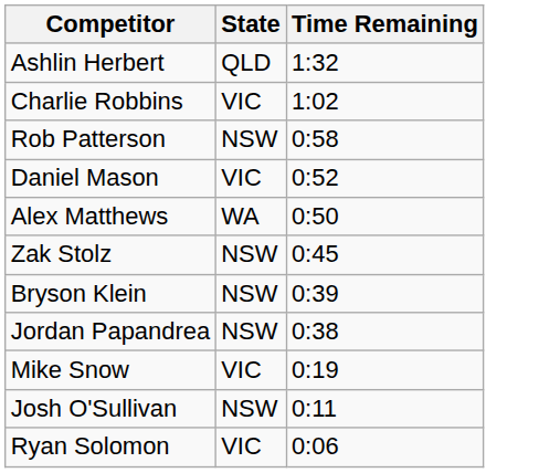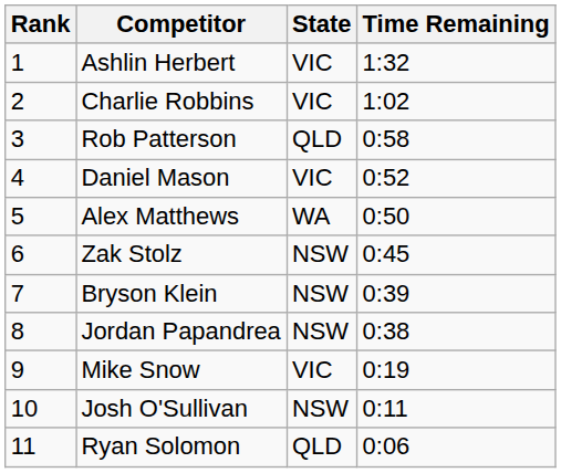+ column: Rank | 1 | 2 | 3 | 4 | 5 | 6 | 7 | 8 | 9 | 10 | 11
Ashlin Herbert | State: QLD -> VIC
Rob Patterson | State: NSW -> QLD
Ryan Solomon | State: VIC -> QLD
